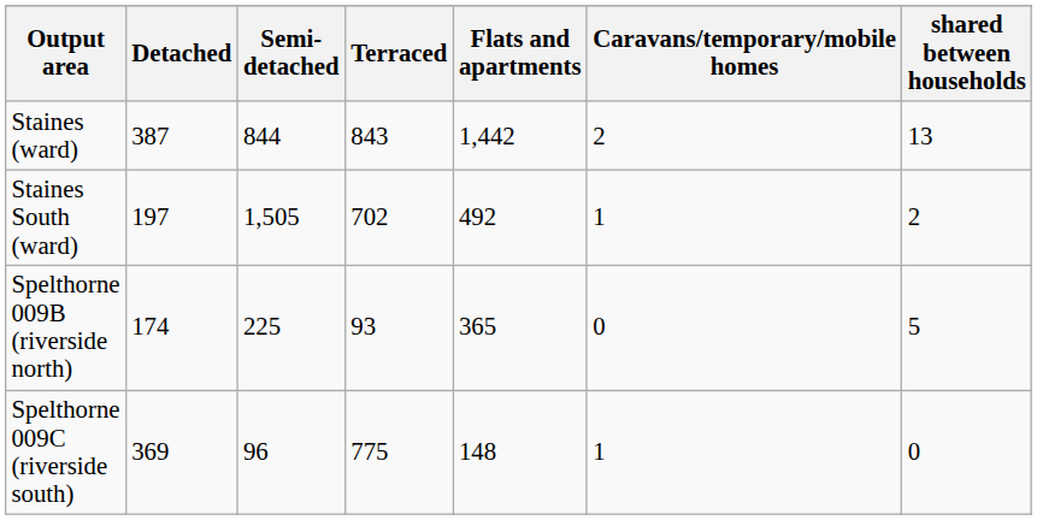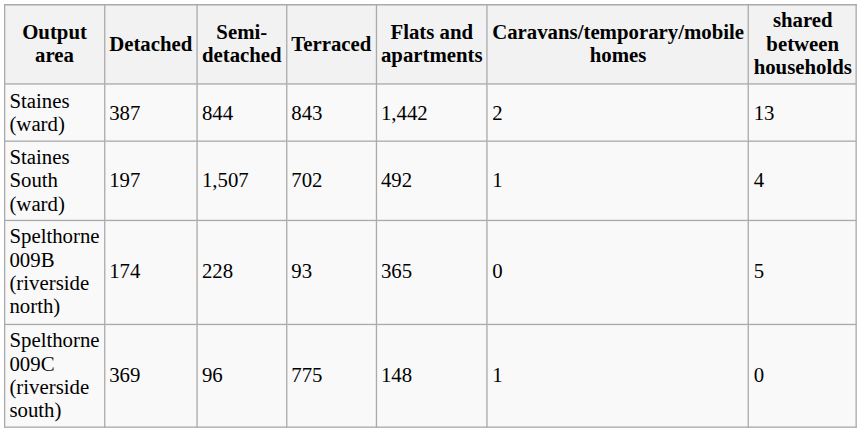Staines South (ward) | Semi-detached: 1,505 -> 1,507
Staines South (ward) | shared between households: 2 -> 4
Spelthorne 009B (riverside north) | Semi-detached: 225 -> 228
